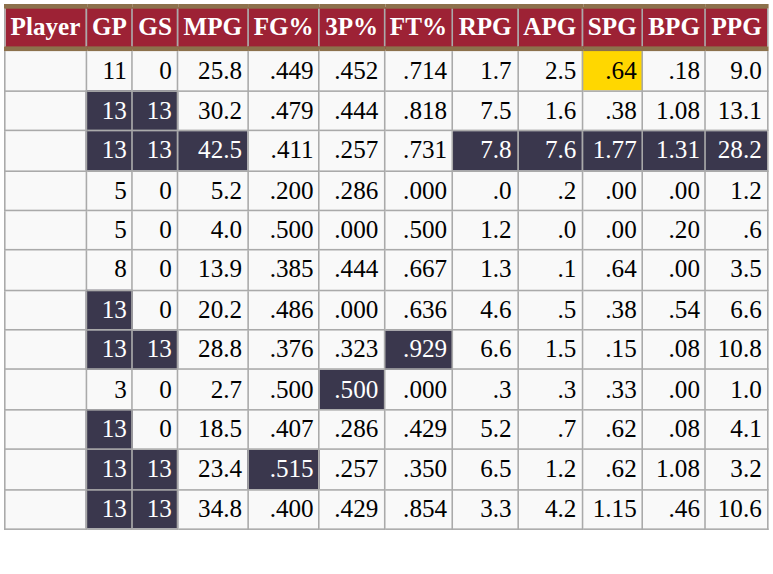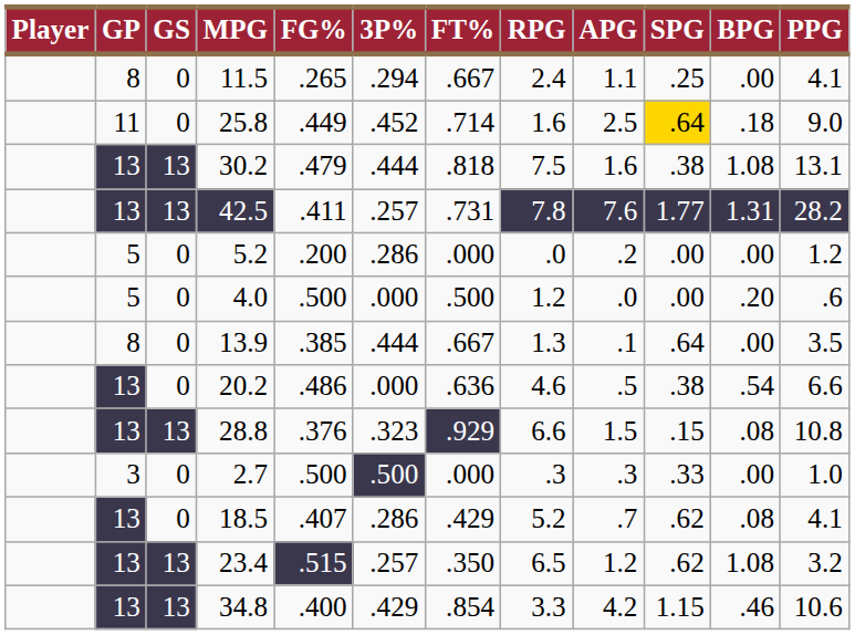+ row: 8 | 0 | 11.5 | .265 | .294 | .667 | 2.4 | 1.1 | .25 | .00 | 4.1
25.8 | RPG: 1.7 -> 1.6
